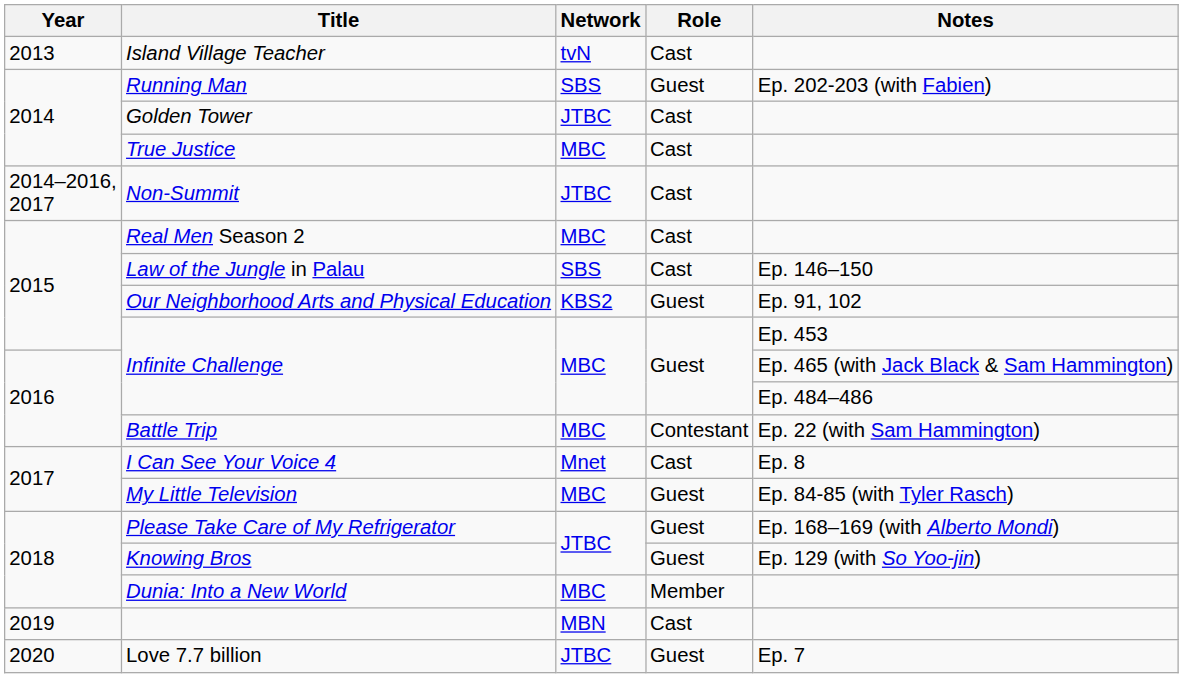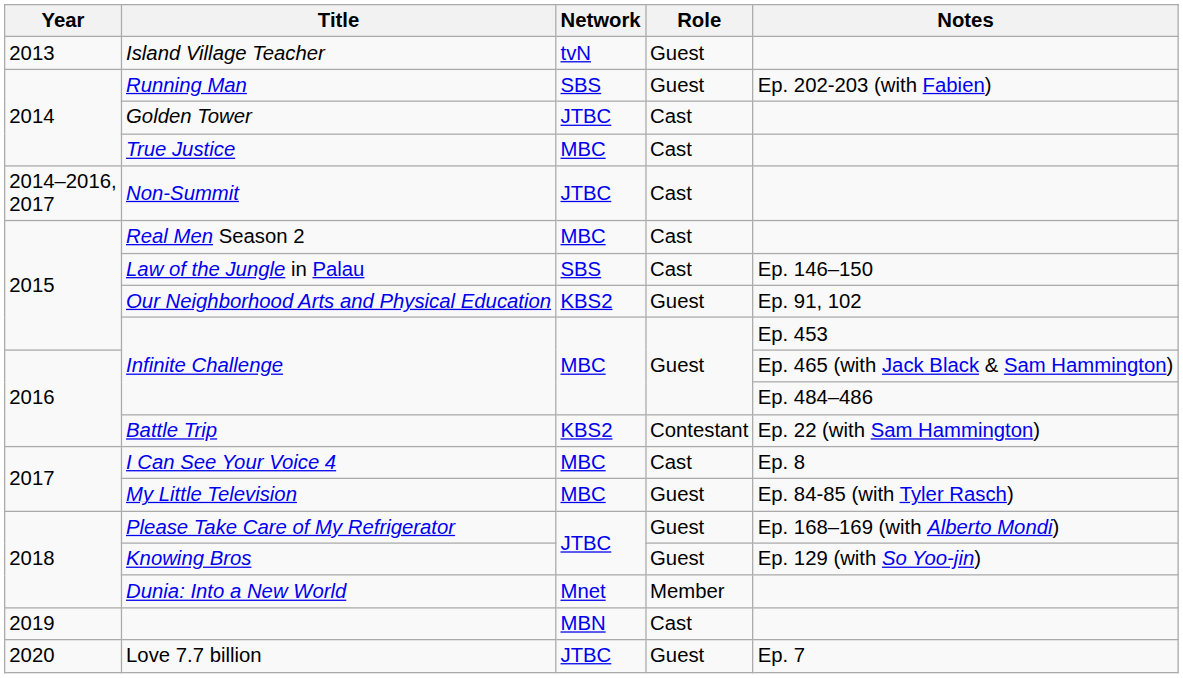Island Village Teacher | Role: Cast -> Guest
Battle Trip | Network: MBC -> KBS2
I Can See Your Voice 4 | Network: Mnet -> MBC
Dunia: Into a New World | Network: MBC -> Mnet
